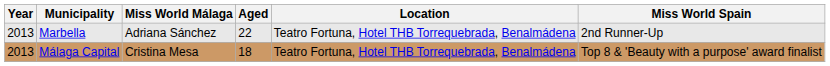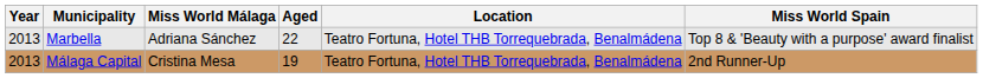Marbella | Miss World Spain: 2nd Runner-Up -> Top 8 & 'Beauty with a purpose' award finalist
Málaga Capital | Aged: 18 -> 19
Málaga Capital | Miss World Spain: Top 8 & 'Beauty with a purpose' award finalist -> 2nd Runner-Up
